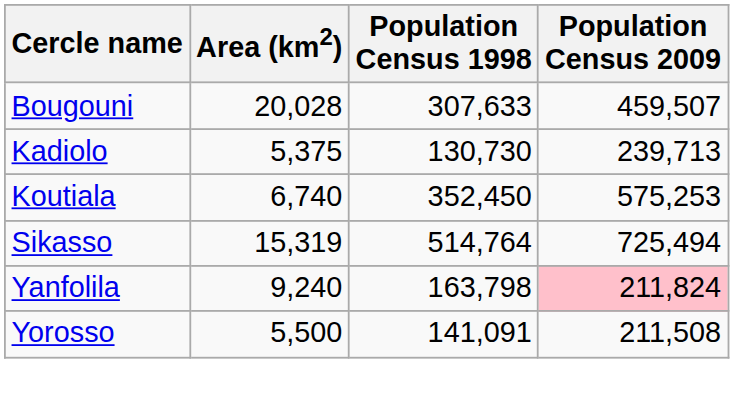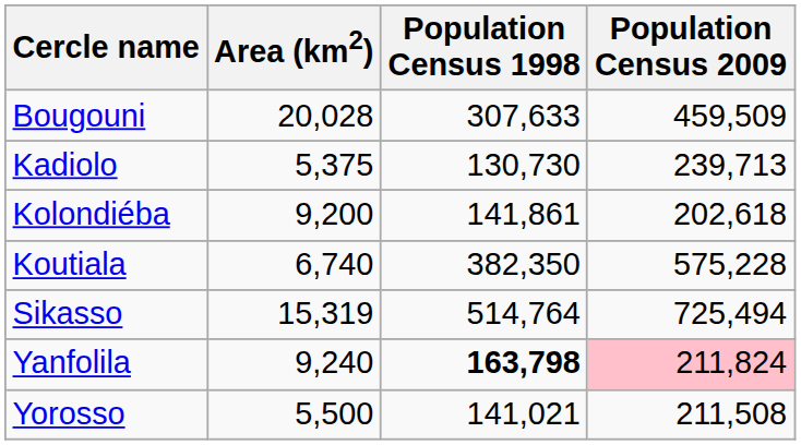Bougouni | Population Census 2009: 459,507 -> 459,509
+ row: Kolondiéba | 9,200 | 141,861 | 202,618
Koutiala | Population Census 1998: 352,450 -> 382,350
Koutiala | Population Census 2009: 575,253 -> 575,228
Yanfolila | Population Census 1998: normal -> bold
Yorosso | Population Census 1998: 141,091 -> 141,021
